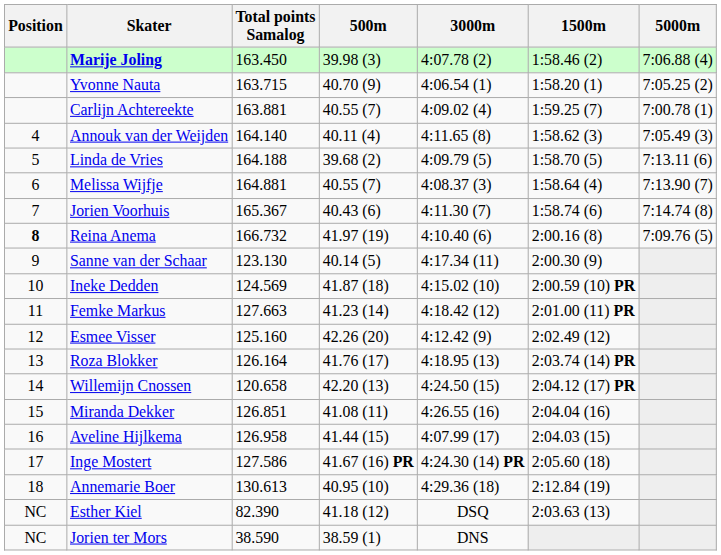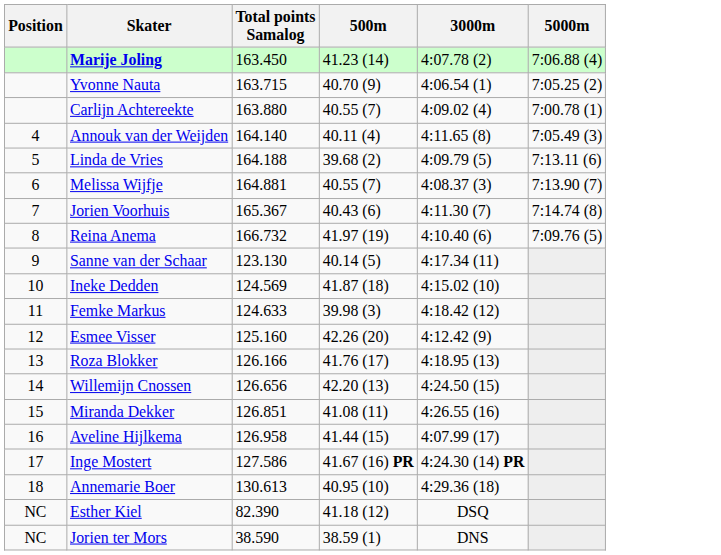- column: 1500m | 1:58.46 (2) | 1:58.20 (1) | 1:59.25 (7) | 1:58.62 (3) | 1:58.70 (5) | 1:58.64 (4) | 1:58.74 (6) | 2:00.16 (8) | 2:00.30 (9) | 2:00.59 (10) PR | 2:01.00 (11) PR | 2:02.49 (12) | 2:03.74 (14) PR | 2:04.12 (17) PR | 2:04.04 (16) | 2:04.03 (15) | 2:05.60 (18) | 2:12.84 (19) | 2:03.63 (13)
Marije Joling | 500m: 39.98 (3) -> 41.23 (14)
Carlijn Achtereekte | Total points Samalog: 163.881 -> 163.880
Reina Anema | Position: bold -> normal
Femke Markus | Total points Samalog: 127.663 -> 124.633
Femke Markus | 500m: 41.23 (14) -> 39.98 (3)
Roza Blokker | Total points Samalog: 126.164 -> 126.166
Willemijn Cnossen | Total points Samalog: 120.658 -> 126.656
